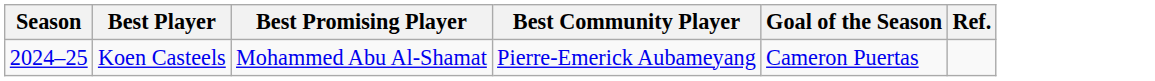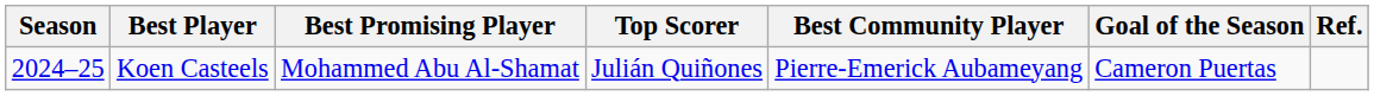+ column: Top Scorer | Julián Quiñones
